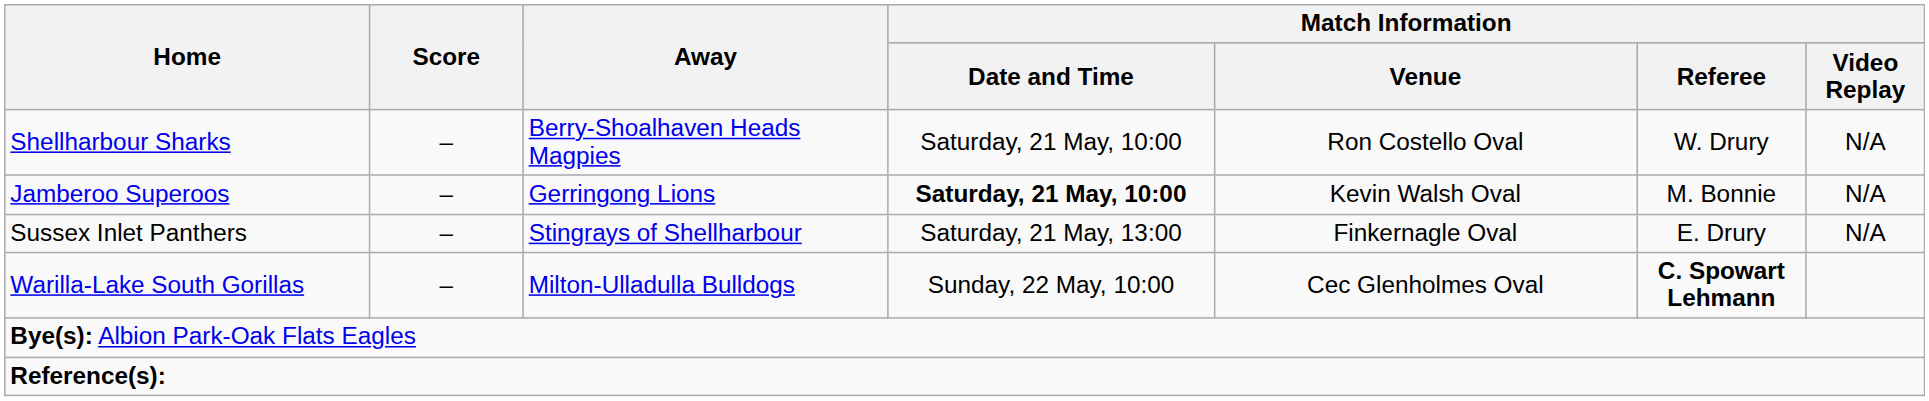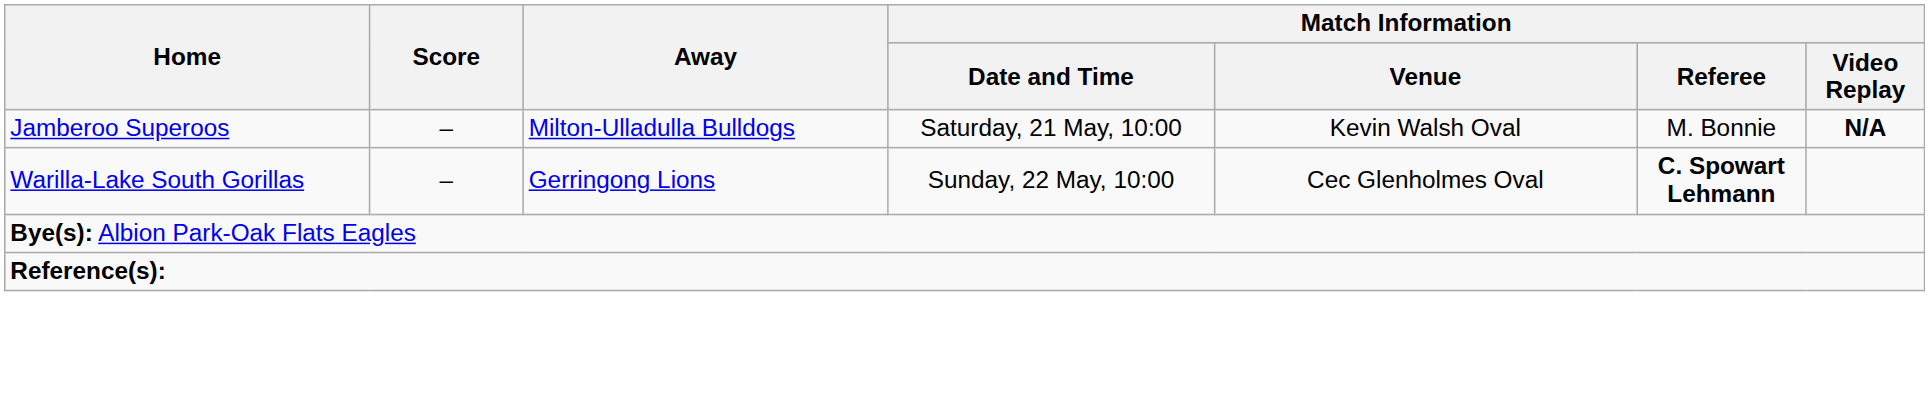- row: Shellharbour Sharks | – | Berry-Shoalhaven Heads Magpies | Saturday, 21 May, 10:00 | Ron Costello Oval | W. Drury | N/A
Jamberoo Superoos | Away: Gerringong Lions -> Milton-Ulladulla Bulldogs
Jamberoo Superoos | Match Information / Date and Time: bold -> normal
Jamberoo Superoos | Match Information / Video Replay: normal -> bold
- row: Sussex Inlet Panthers | – | Stingrays of Shellharbour | Saturday, 21 May, 13:00 | Finkernagle Oval | E. Drury | N/A
Warilla-Lake South Gorillas | Away: Milton-Ulladulla Bulldogs -> Gerringong Lions
